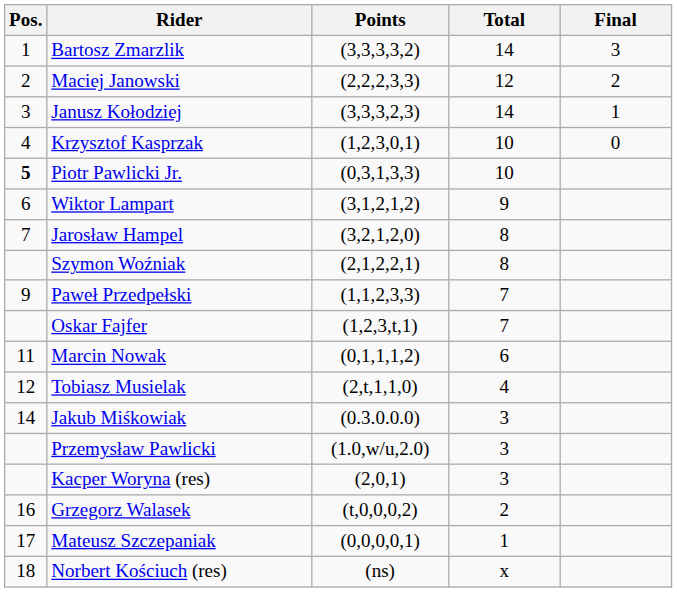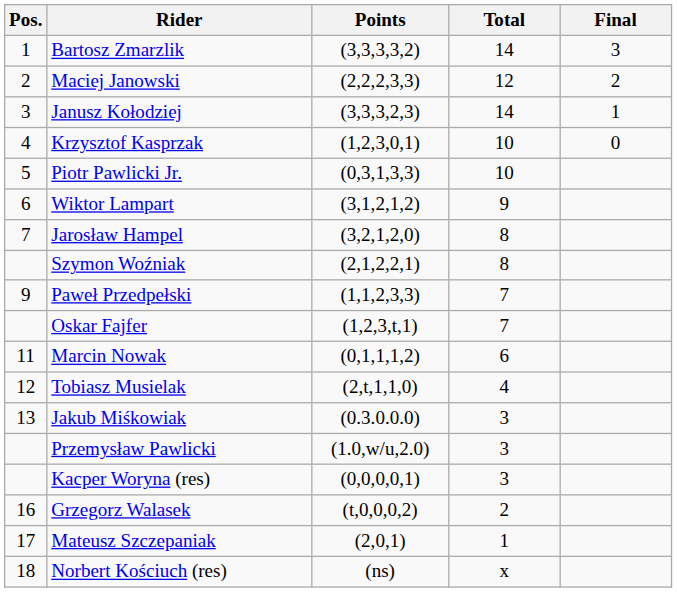Piotr Pawlicki Jr. | Pos.: bold -> normal
Jakub Miśkowiak | Pos.: 14 -> 13
Kacper Woryna (res) | Points: (2,0,1) -> (0,0,0,0,1)
Mateusz Szczepaniak | Points: (0,0,0,0,1) -> (2,0,1)
